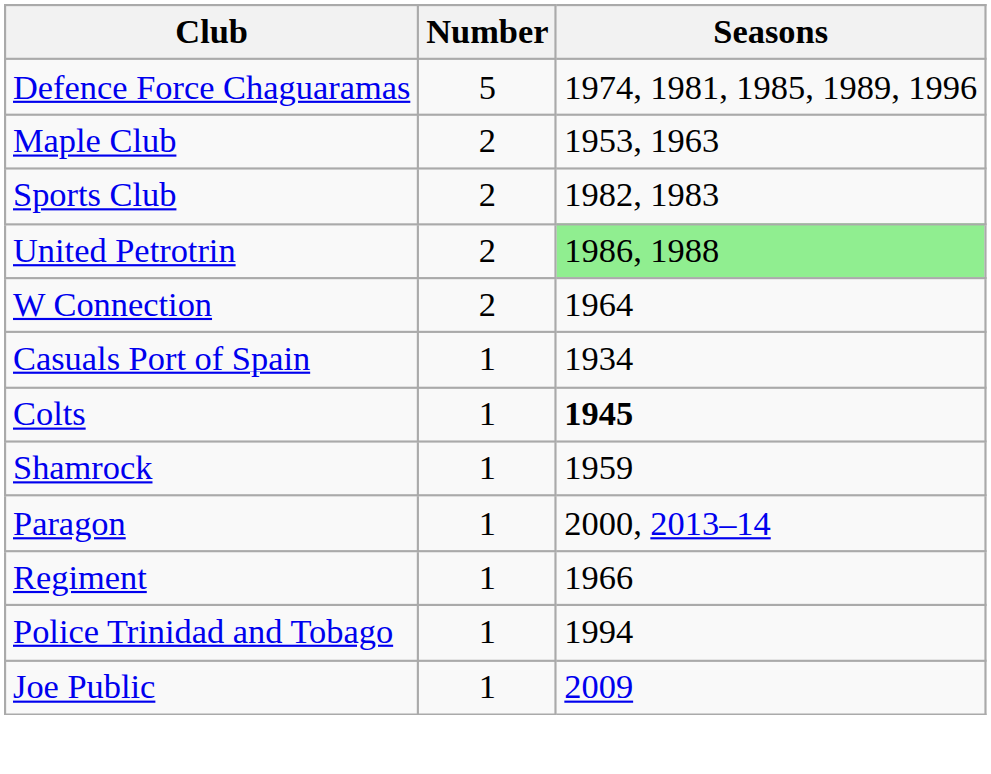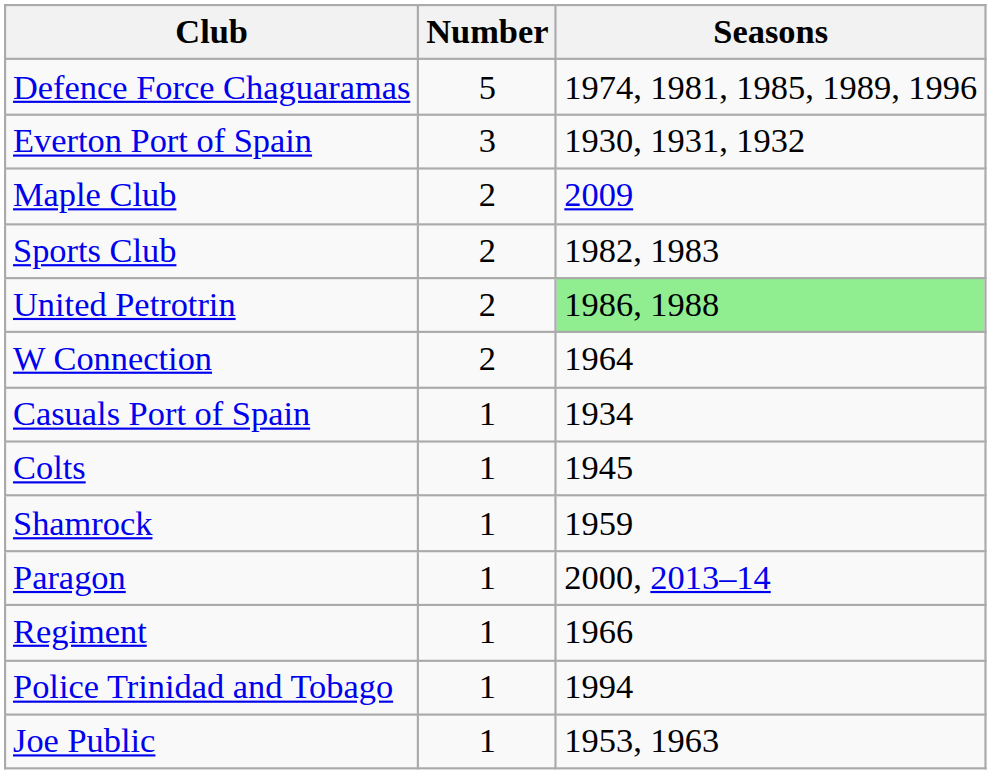+ row: Everton Port of Spain | 3 | 1930, 1931, 1932
Maple Club | Seasons: 1953, 1963 -> 2009
Colts | Seasons: bold -> normal
Joe Public | Seasons: 2009 -> 1953, 1963
